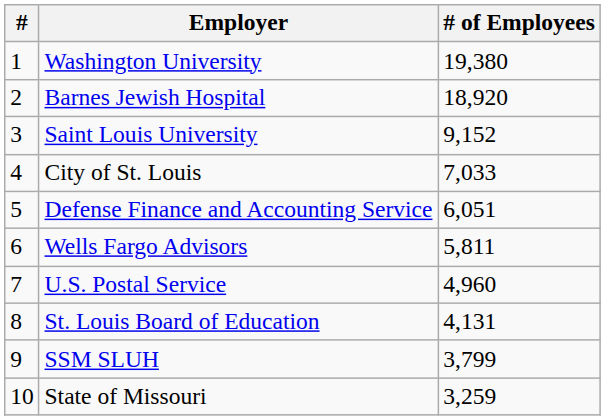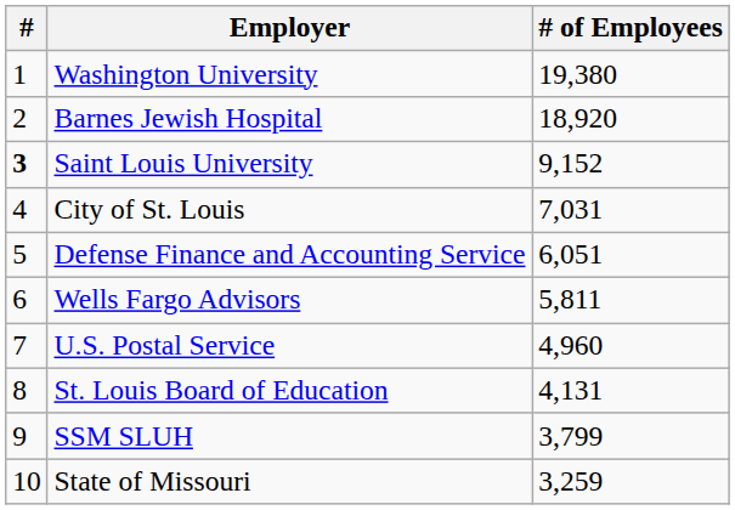Saint Louis University | #: normal -> bold
City of St. Louis | # of Employees: 7,033 -> 7,031
